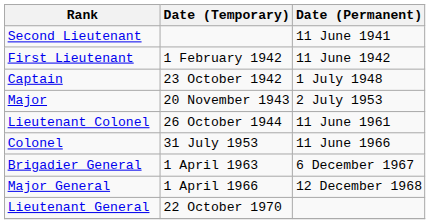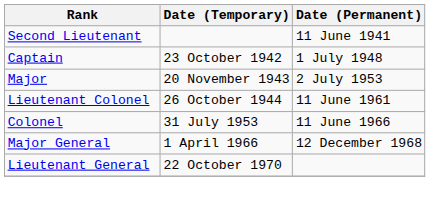- row: First Lieutenant | 1 February 1942 | 11 June 1942
- row: Brigadier General | 1 April 1963 | 6 December 1967
